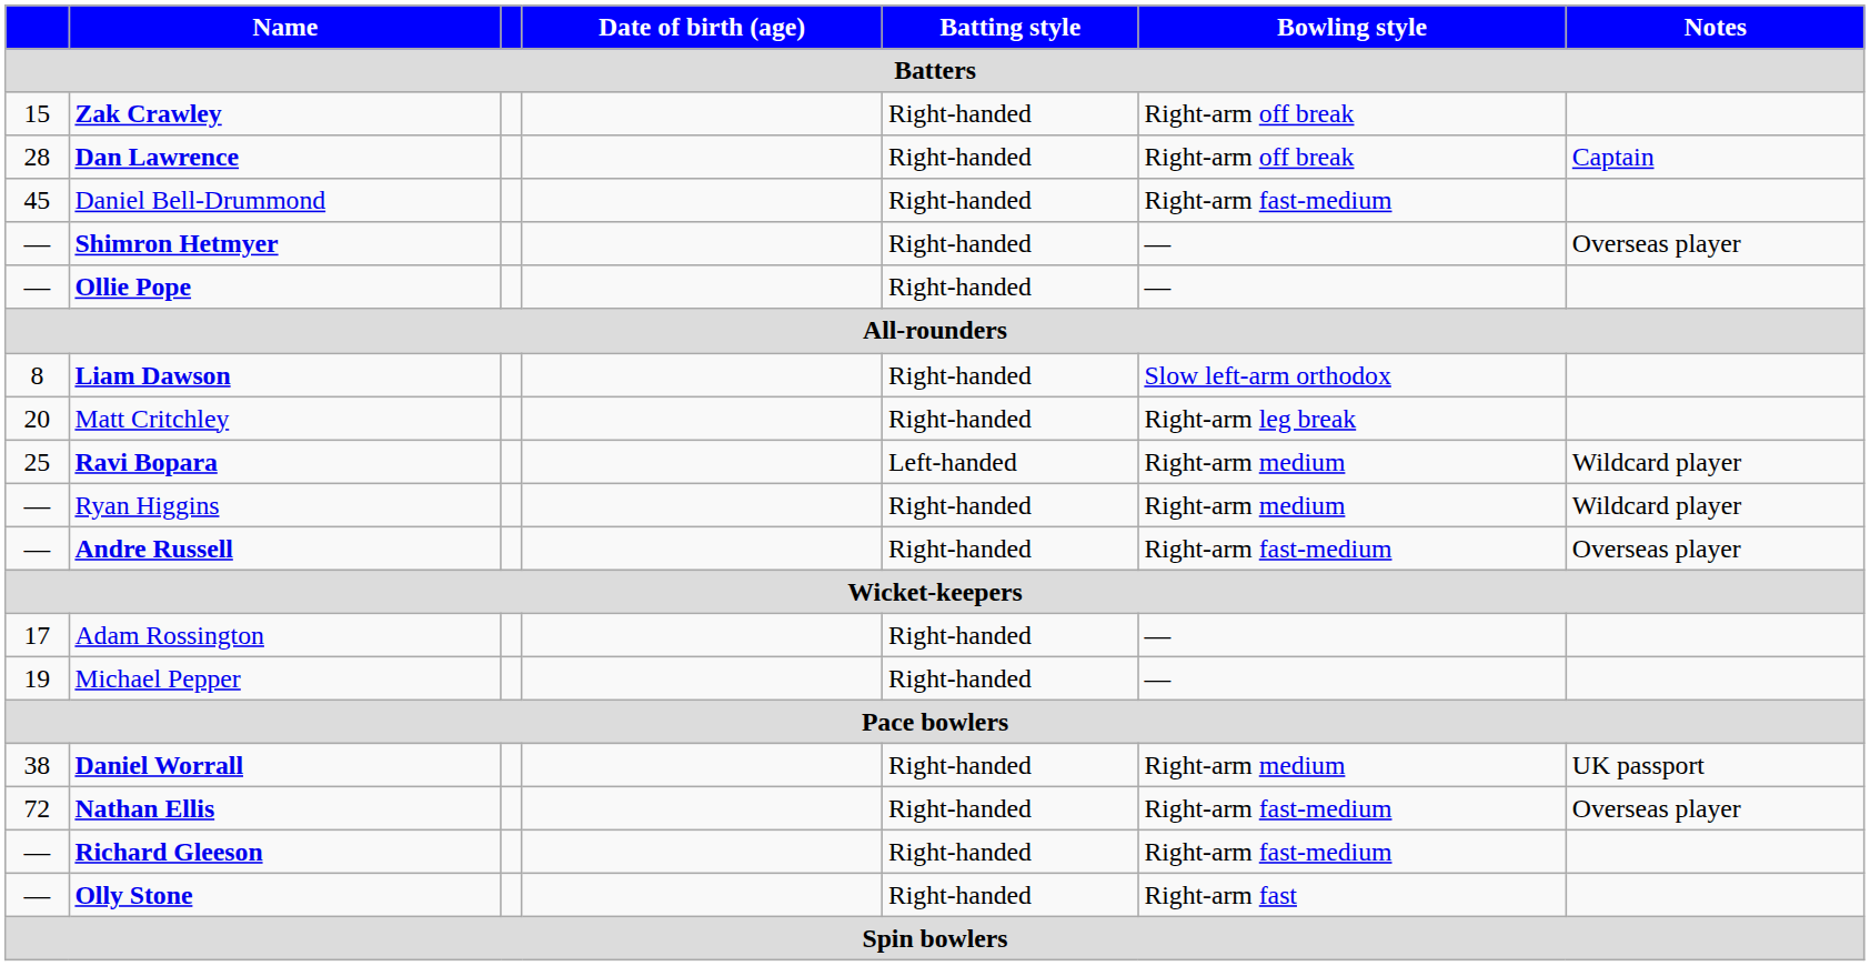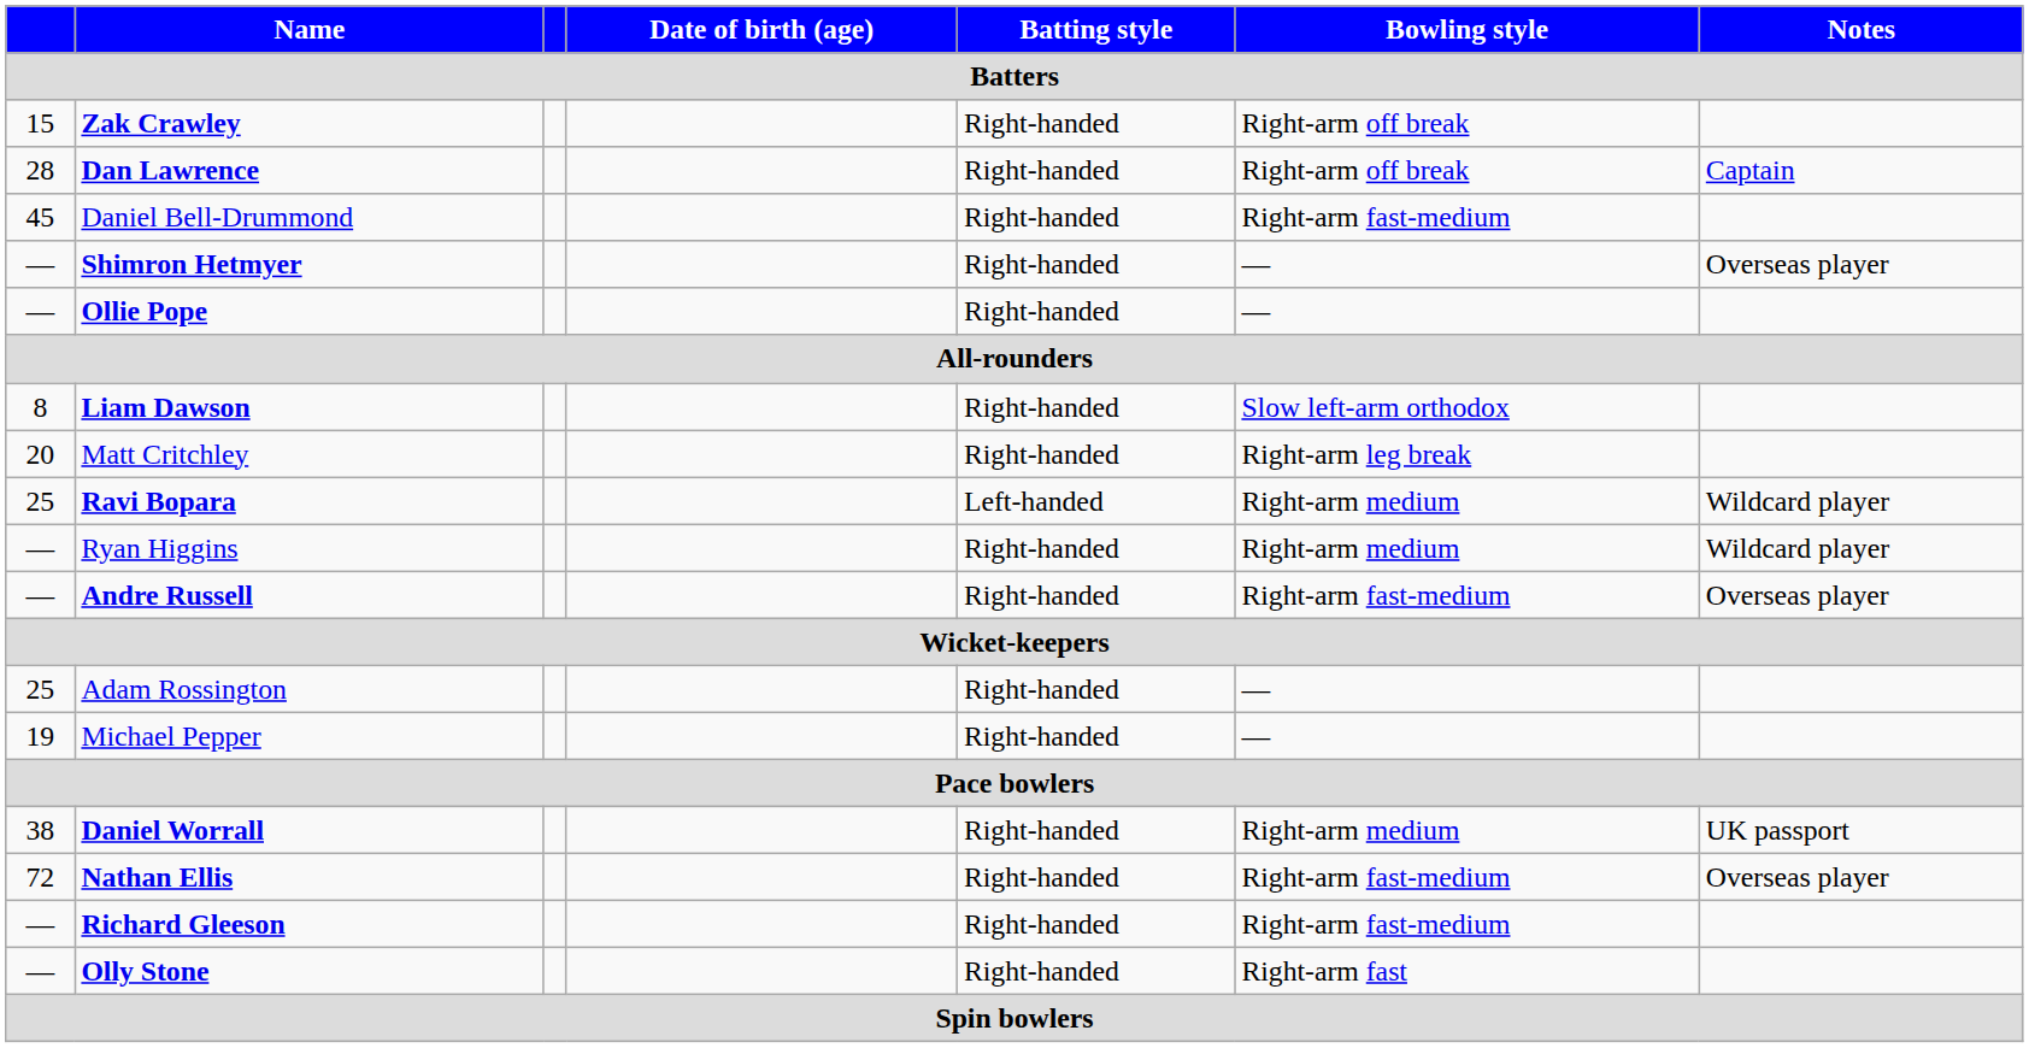Adam Rossington | column 1: 17 -> 25
